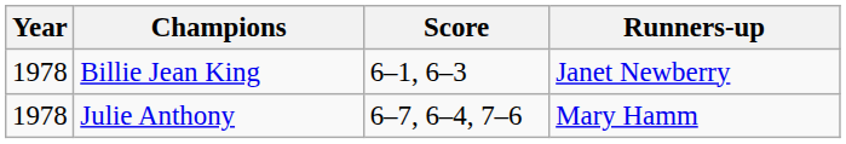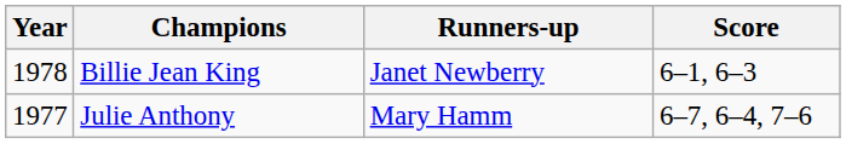columns swapped: Runners-up <-> Score
Julie Anthony | Year: 1978 -> 1977
